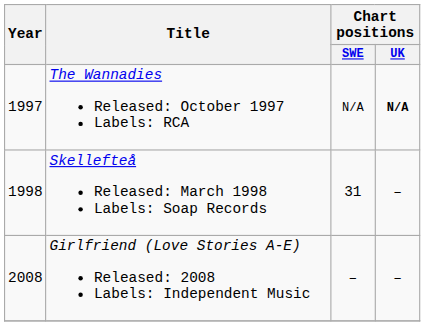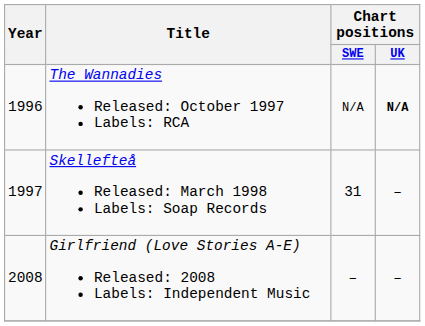The Wannadies Released: October 1997 Labels: RCA | Year: 1997 -> 1996
Skellefteå Released: March 1998 Labels: Soap Records | Year: 1998 -> 1997
